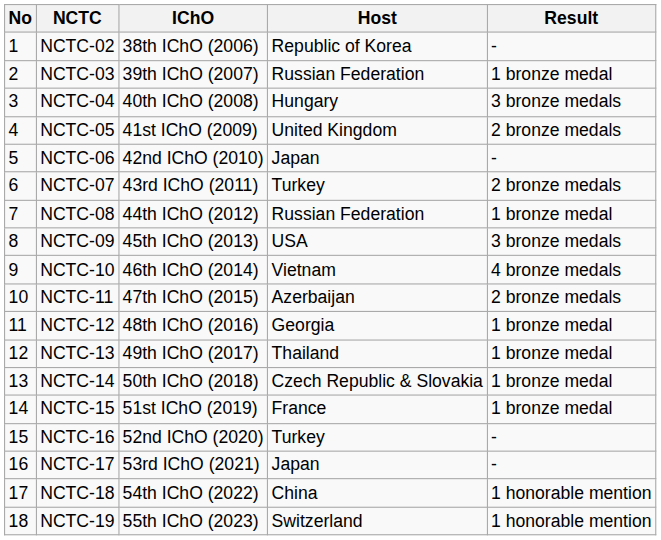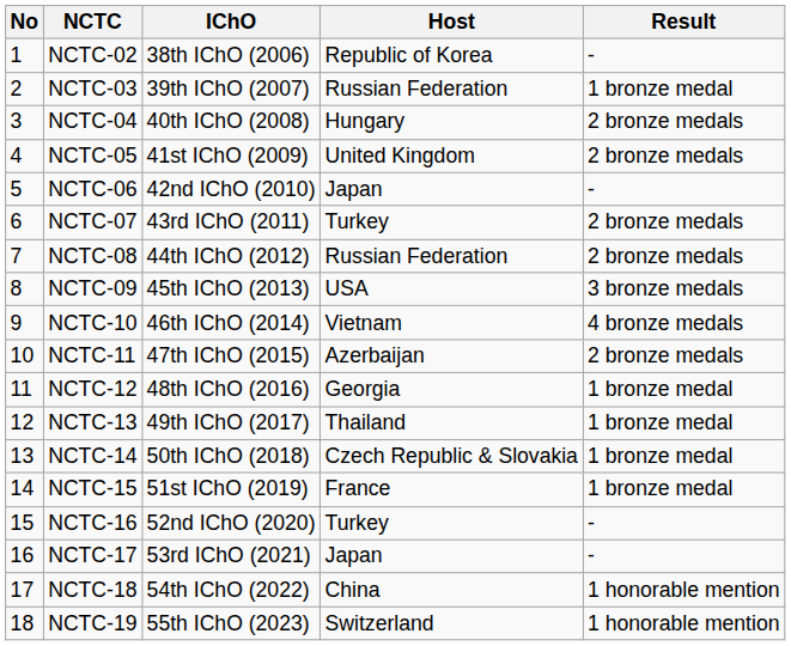NCTC-04 | Result: 3 bronze medals -> 2 bronze medals
NCTC-08 | Result: 1 bronze medal -> 2 bronze medals
